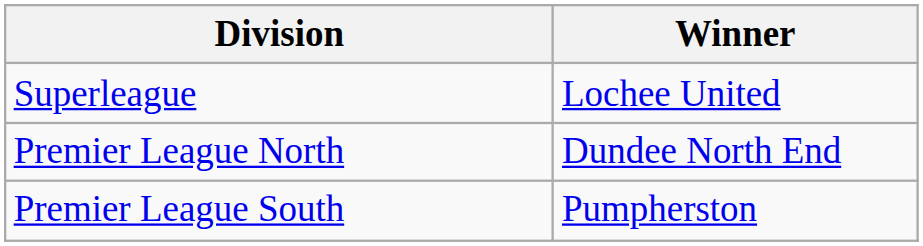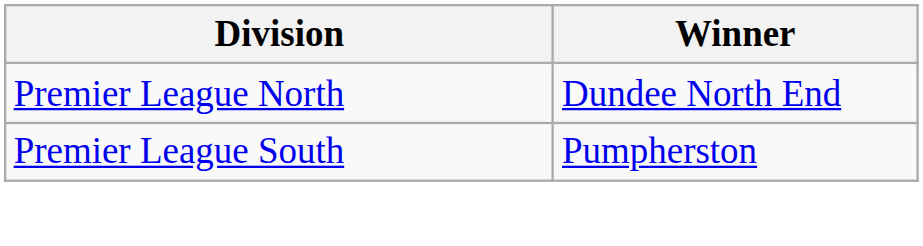- row: Superleague | Lochee United
